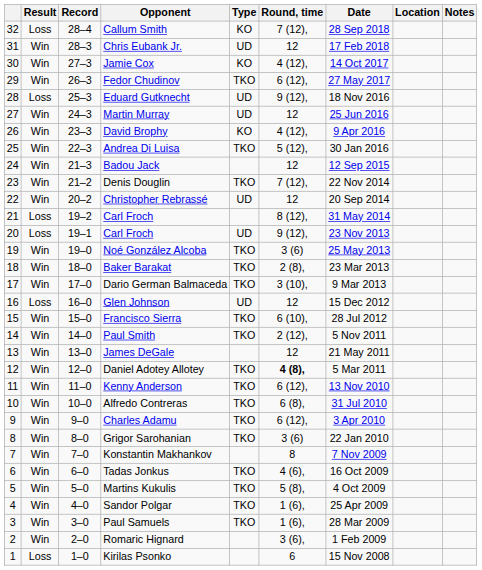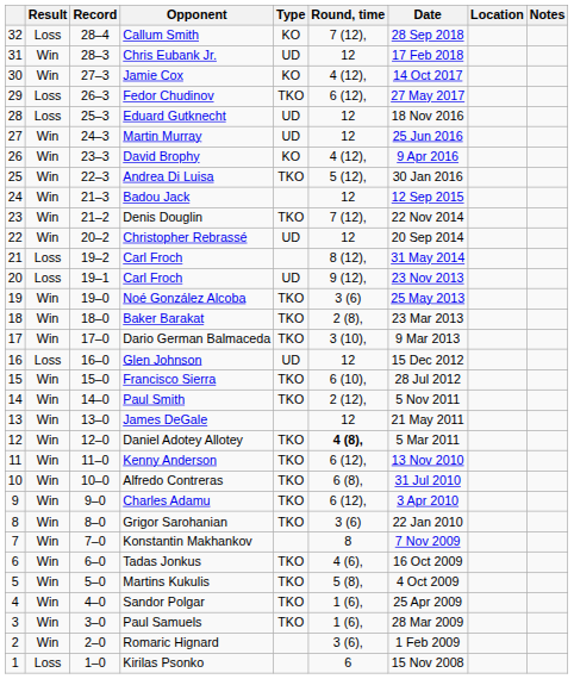Fedor Chudinov | Result: Win -> Loss
Eduard Gutknecht | Round, time: 9 (12), -> 12
